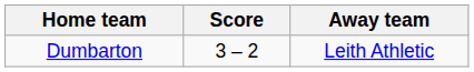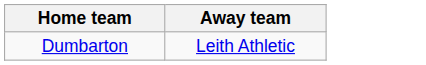- column: Score | 3 – 2
